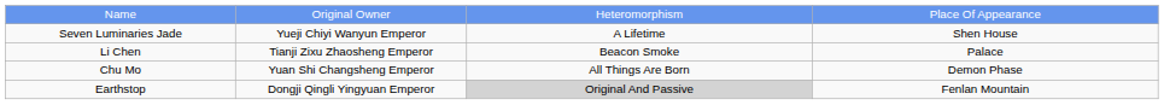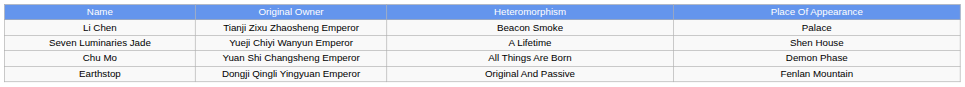rows swapped: Seven Luminaries Jade <-> Li Chen
Earthstop | column 3: lightgrey background -> no background
